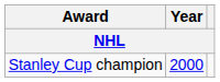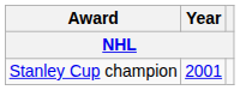Stanley Cup champion | Year: 2000 -> 2001
